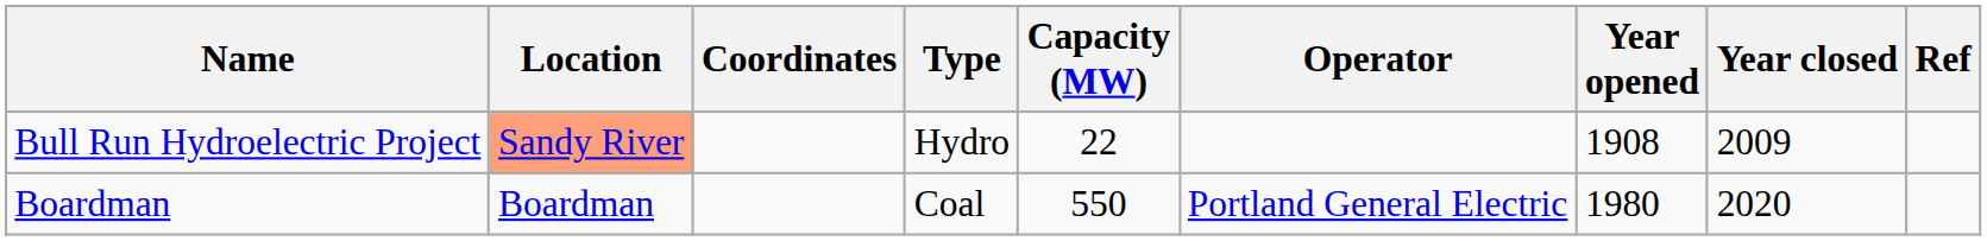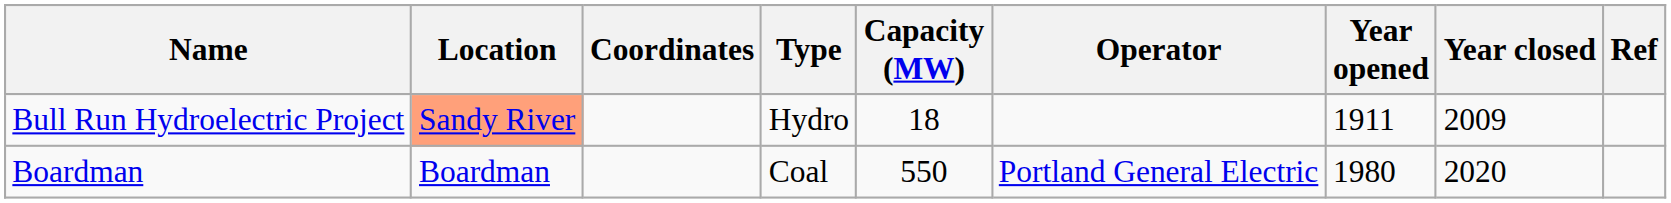Bull Run Hydroelectric Project | Capacity (MW): 22 -> 18
Bull Run Hydroelectric Project | Year opened: 1908 -> 1911
